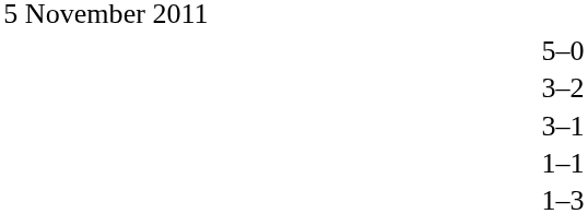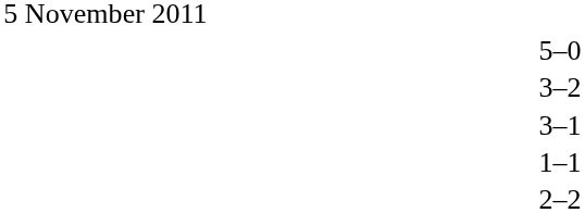- row: 1–3
+ row: 2–2
